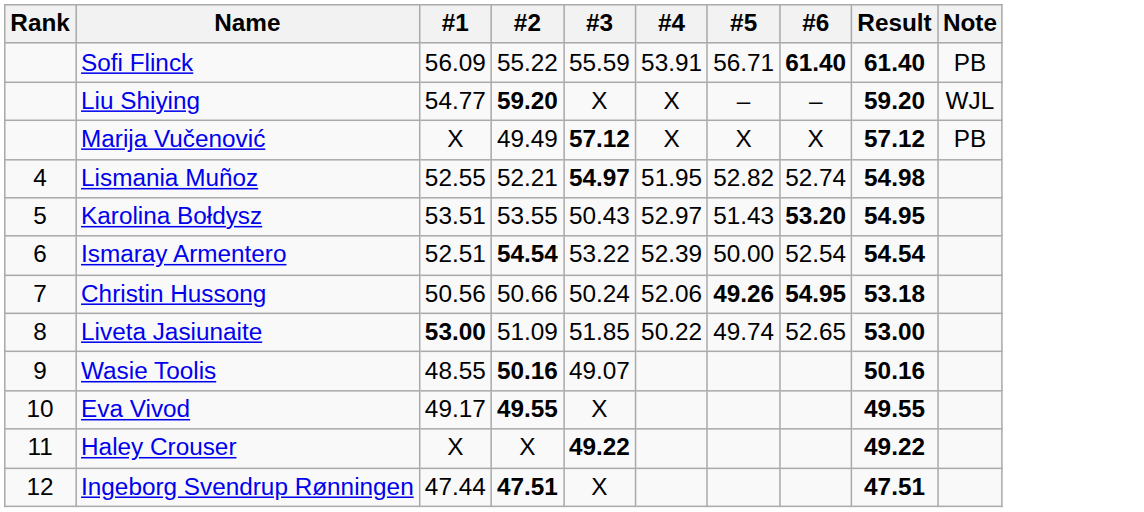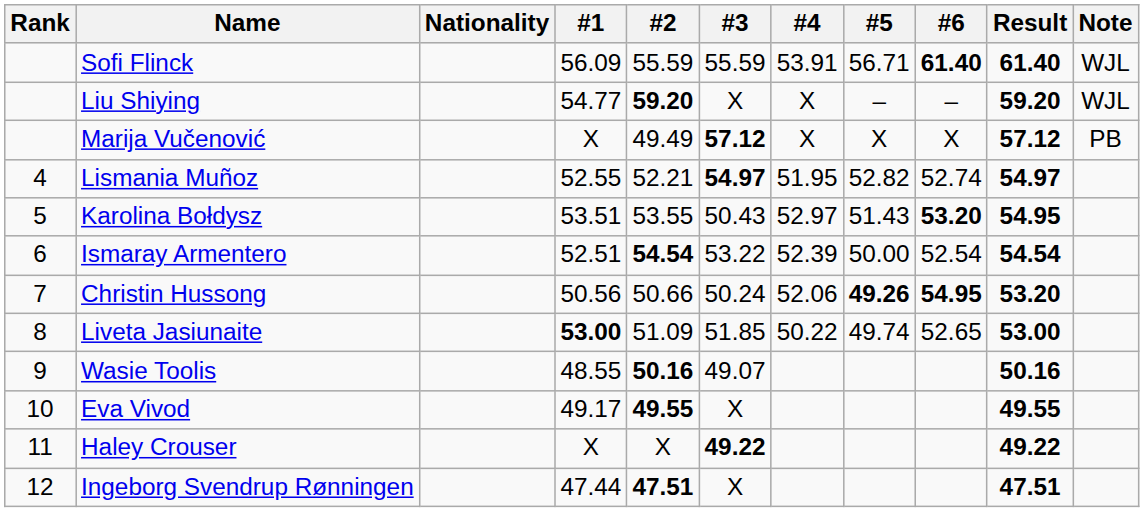+ column: Nationality
Sofi Flinck | #2: 55.22 -> 55.59
Sofi Flinck | Note: PB -> WJL
Lismania Muñoz | Result: 54.98 -> 54.97
Christin Hussong | Result: 53.18 -> 53.20
